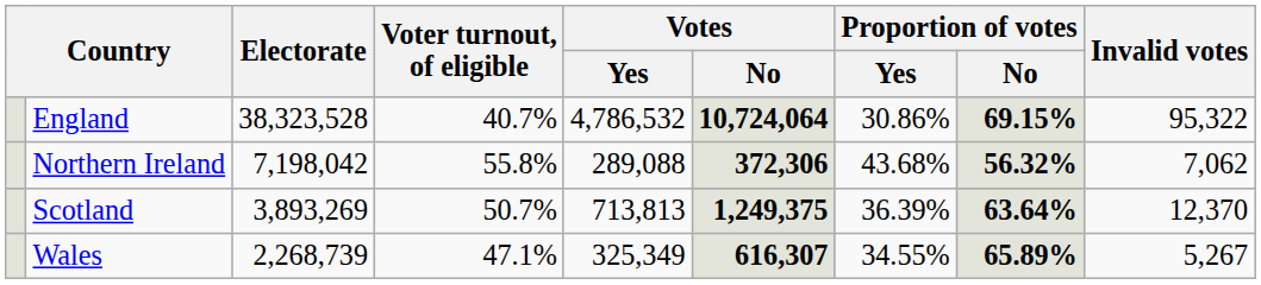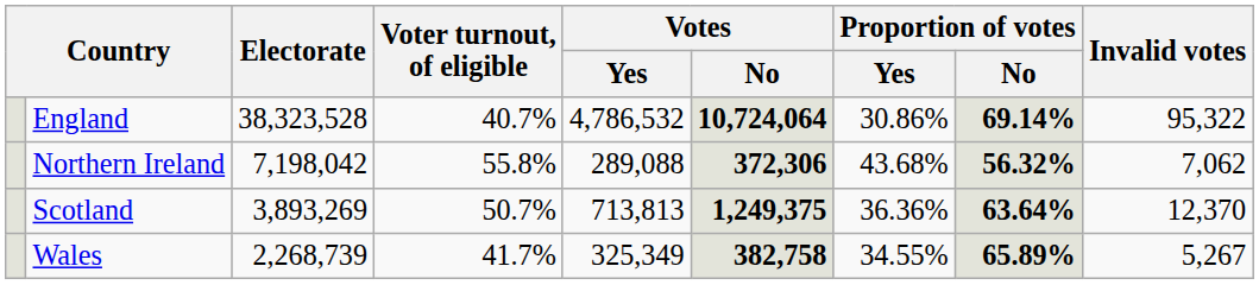England | Proportion of votes / No: 69.15% -> 69.14%
Scotland | Proportion of votes / Yes: 36.39% -> 36.36%
Wales | Voter turnout, of eligible: 47.1% -> 41.7%
Wales | Votes / No: 616,307 -> 382,758
